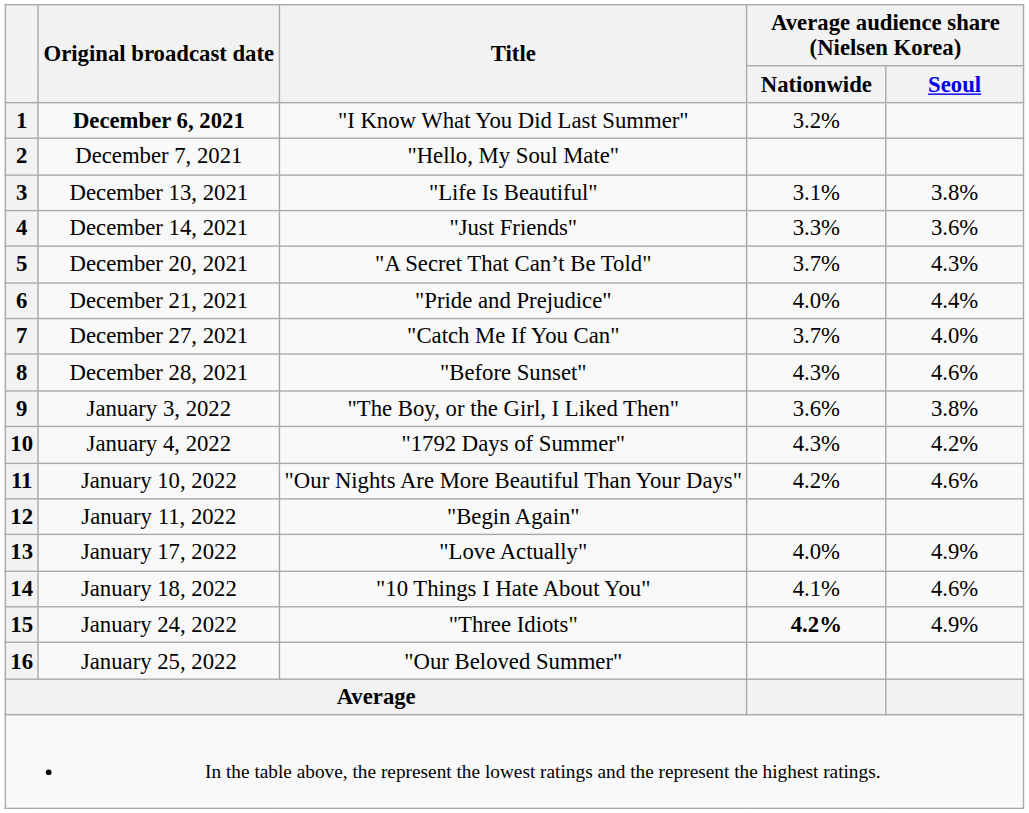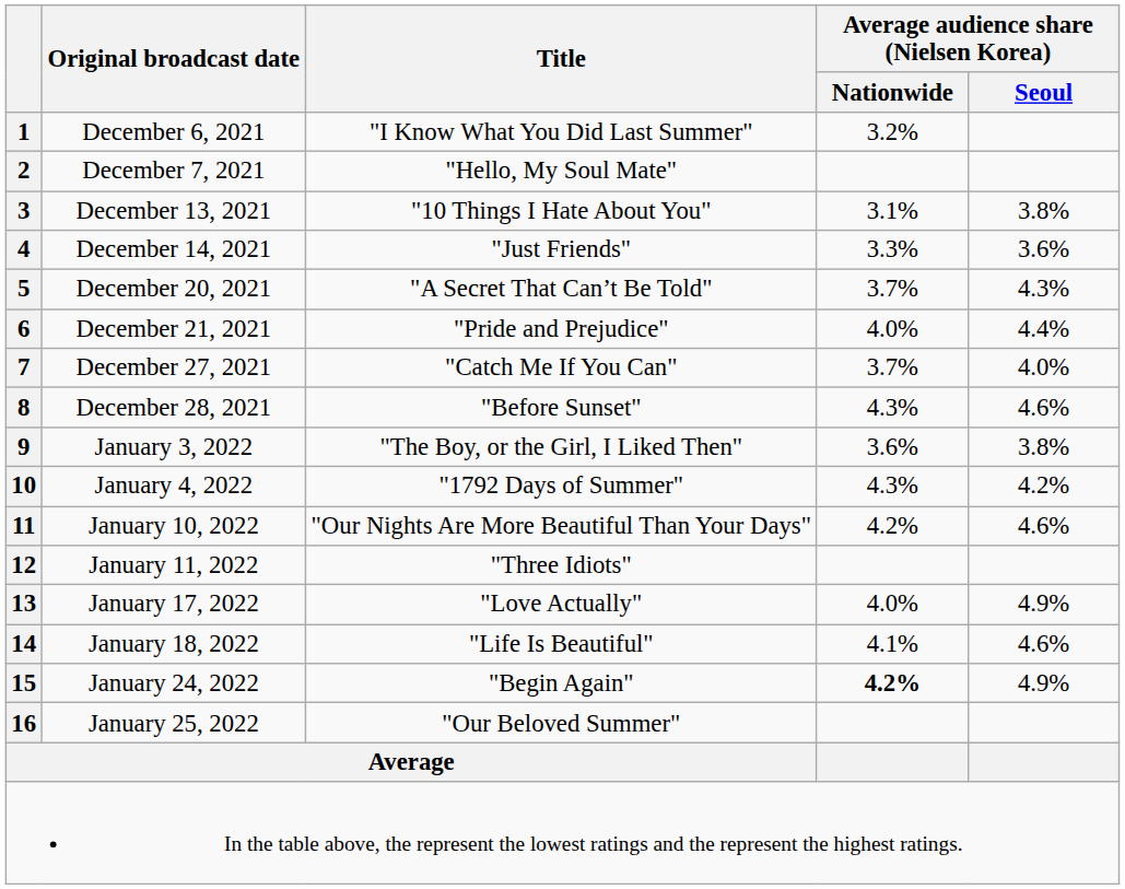1 | Original broadcast date: bold -> normal
3 | Title: "Life Is Beautiful" -> "10 Things I Hate About You"
12 | Title: "Begin Again" -> "Three Idiots"
14 | Title: "10 Things I Hate About You" -> "Life Is Beautiful"
15 | Title: "Three Idiots" -> "Begin Again"
